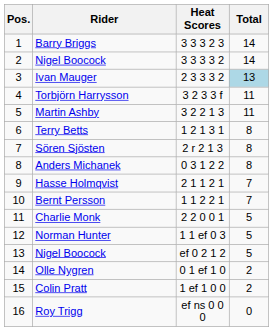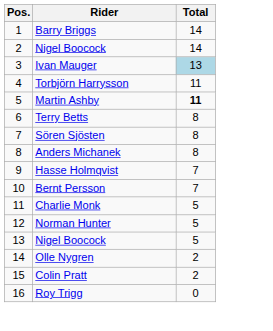- column: Heat Scores | 3 3 3 2 3 | 3 3 3 3 2 | 2 3 3 3 2 | 3 2 3 3 f | 3 2 2 1 3 | 1 2 1 3 1 | 2 r 2 1 3 | 0 3 1 2 2 | 2 1 1 2 1 | 1 1 2 2 1 | 2 2 0 0 1 | 1 1 ef 0 3 | ef 0 2 1 2 | 0 1 ef 1 0 | 1 ef 1 0 0 | ef ns 0 0 0
Martin Ashby | Total: normal -> bold
